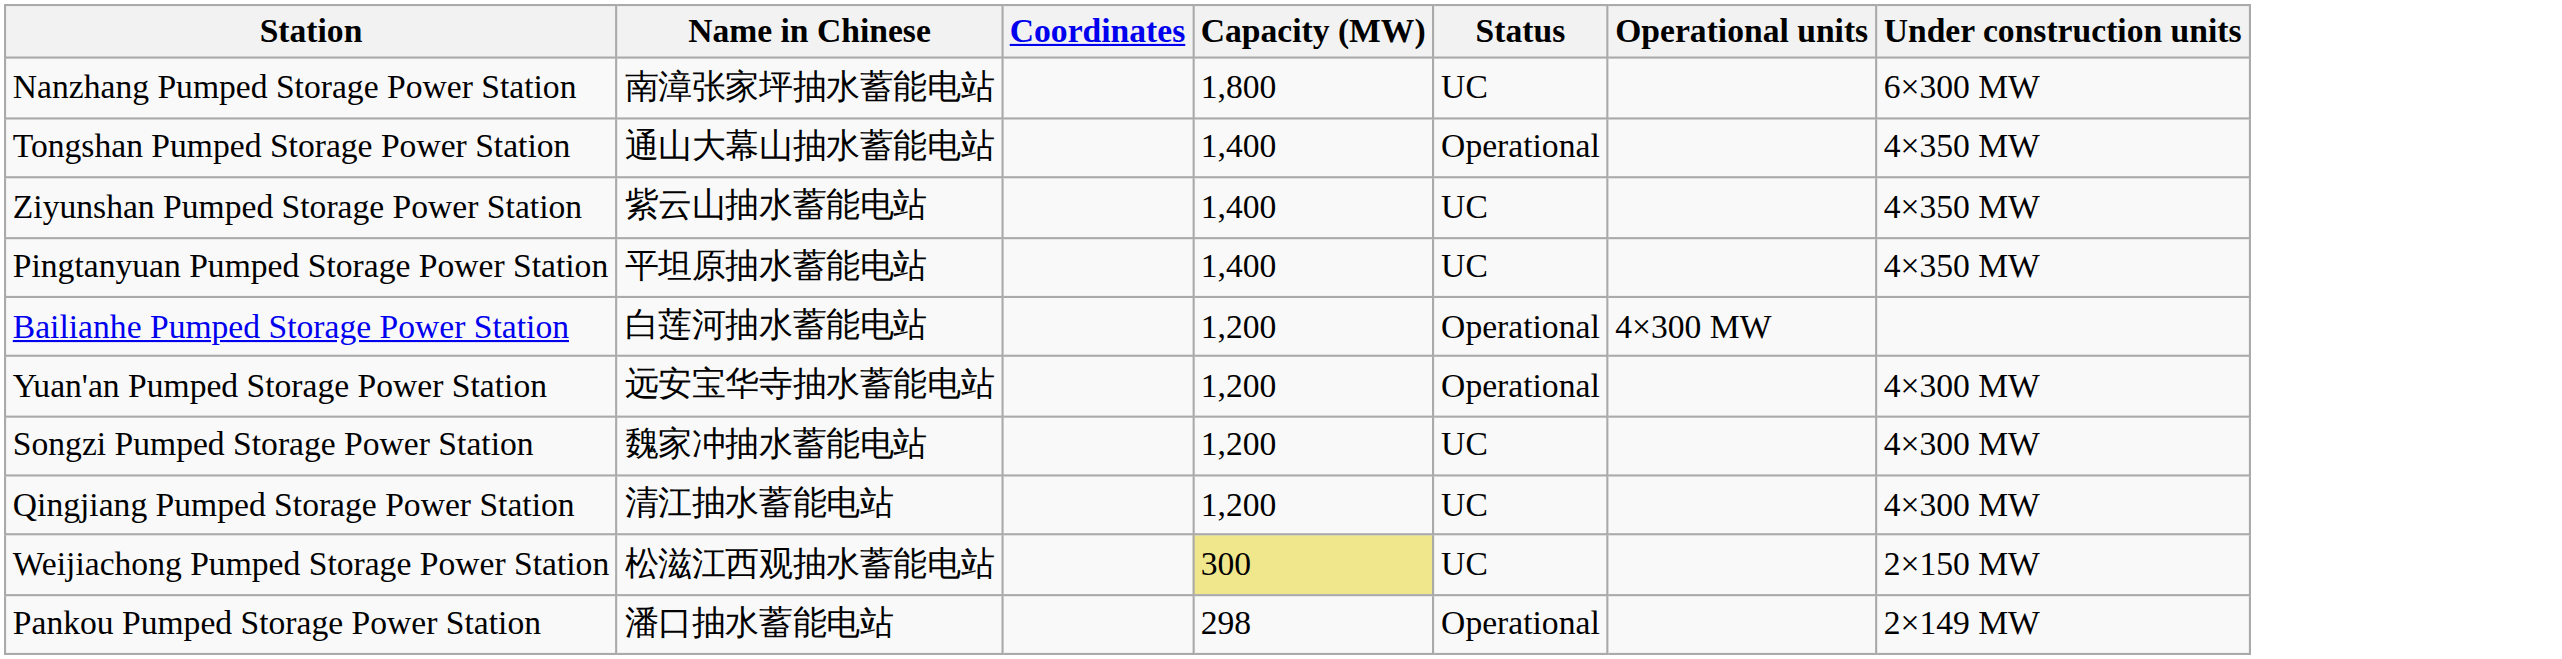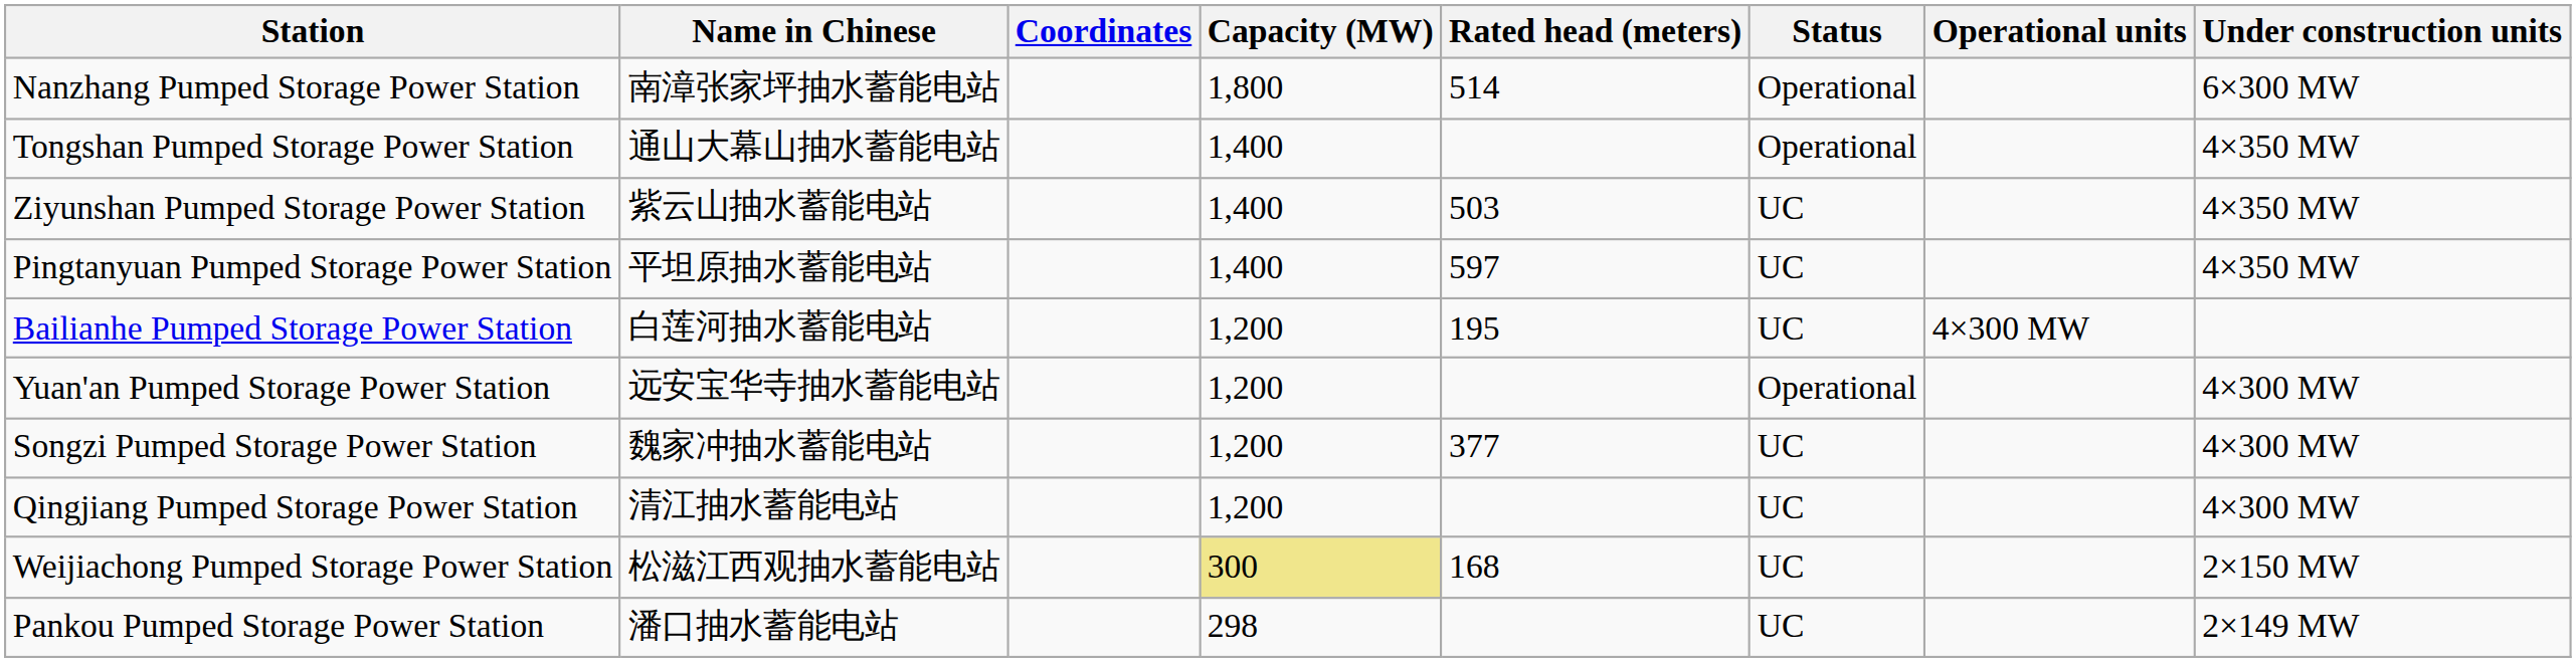+ column: Rated head (meters) | 514 | 503 | 597 | 195 | 377 | 168
Nanzhang Pumped Storage Power Station | Status: UC -> Operational
Bailianhe Pumped Storage Power Station | Status: Operational -> UC
Pankou Pumped Storage Power Station | Status: Operational -> UC
